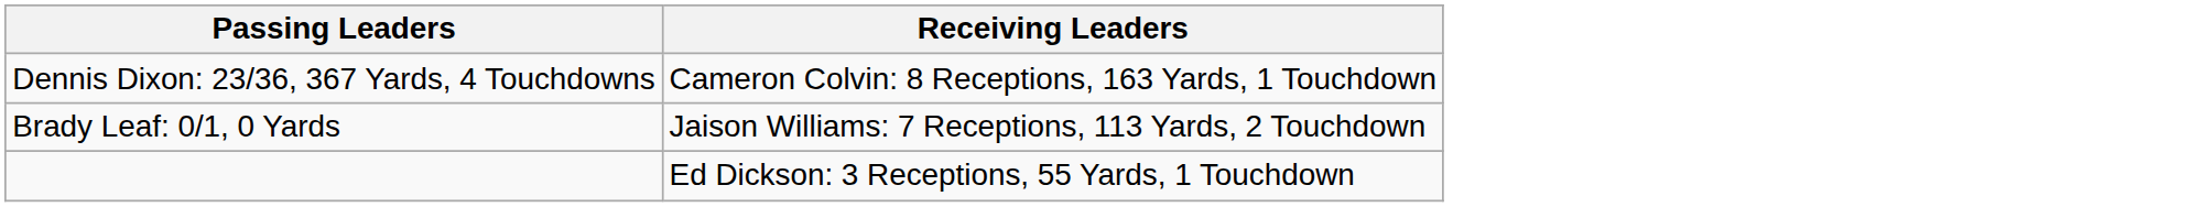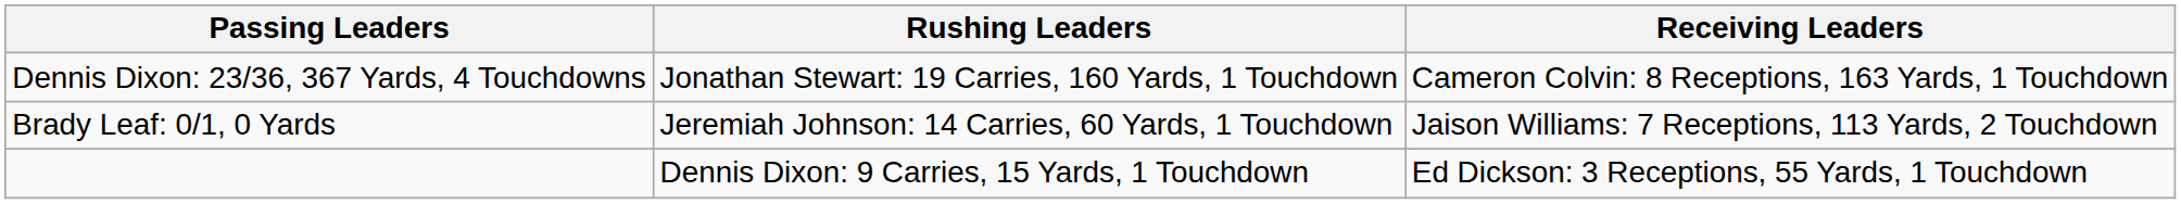+ column: Rushing Leaders | Jonathan Stewart: 19 Carries, 160 Yards, 1 Touchdown | Jeremiah Johnson: 14 Carries, 60 Yards, 1 Touchdown | Dennis Dixon: 9 Carries, 15 Yards, 1 Touchdown
